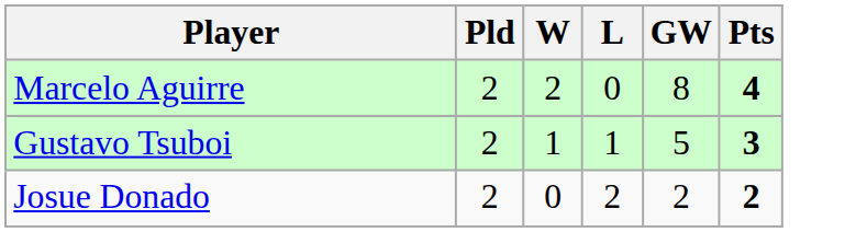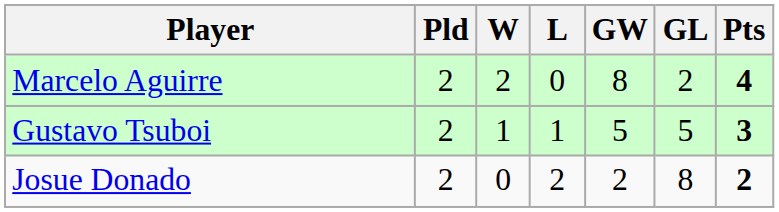+ column: GL | 2 | 5 | 8
